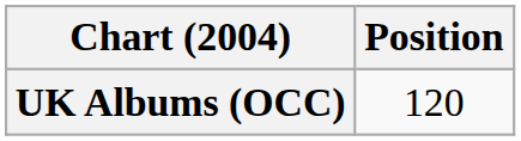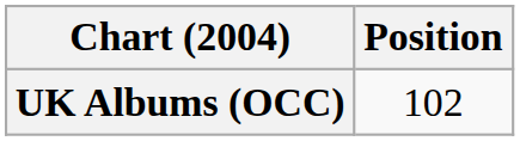UK Albums (OCC) | Position: 120 -> 102
